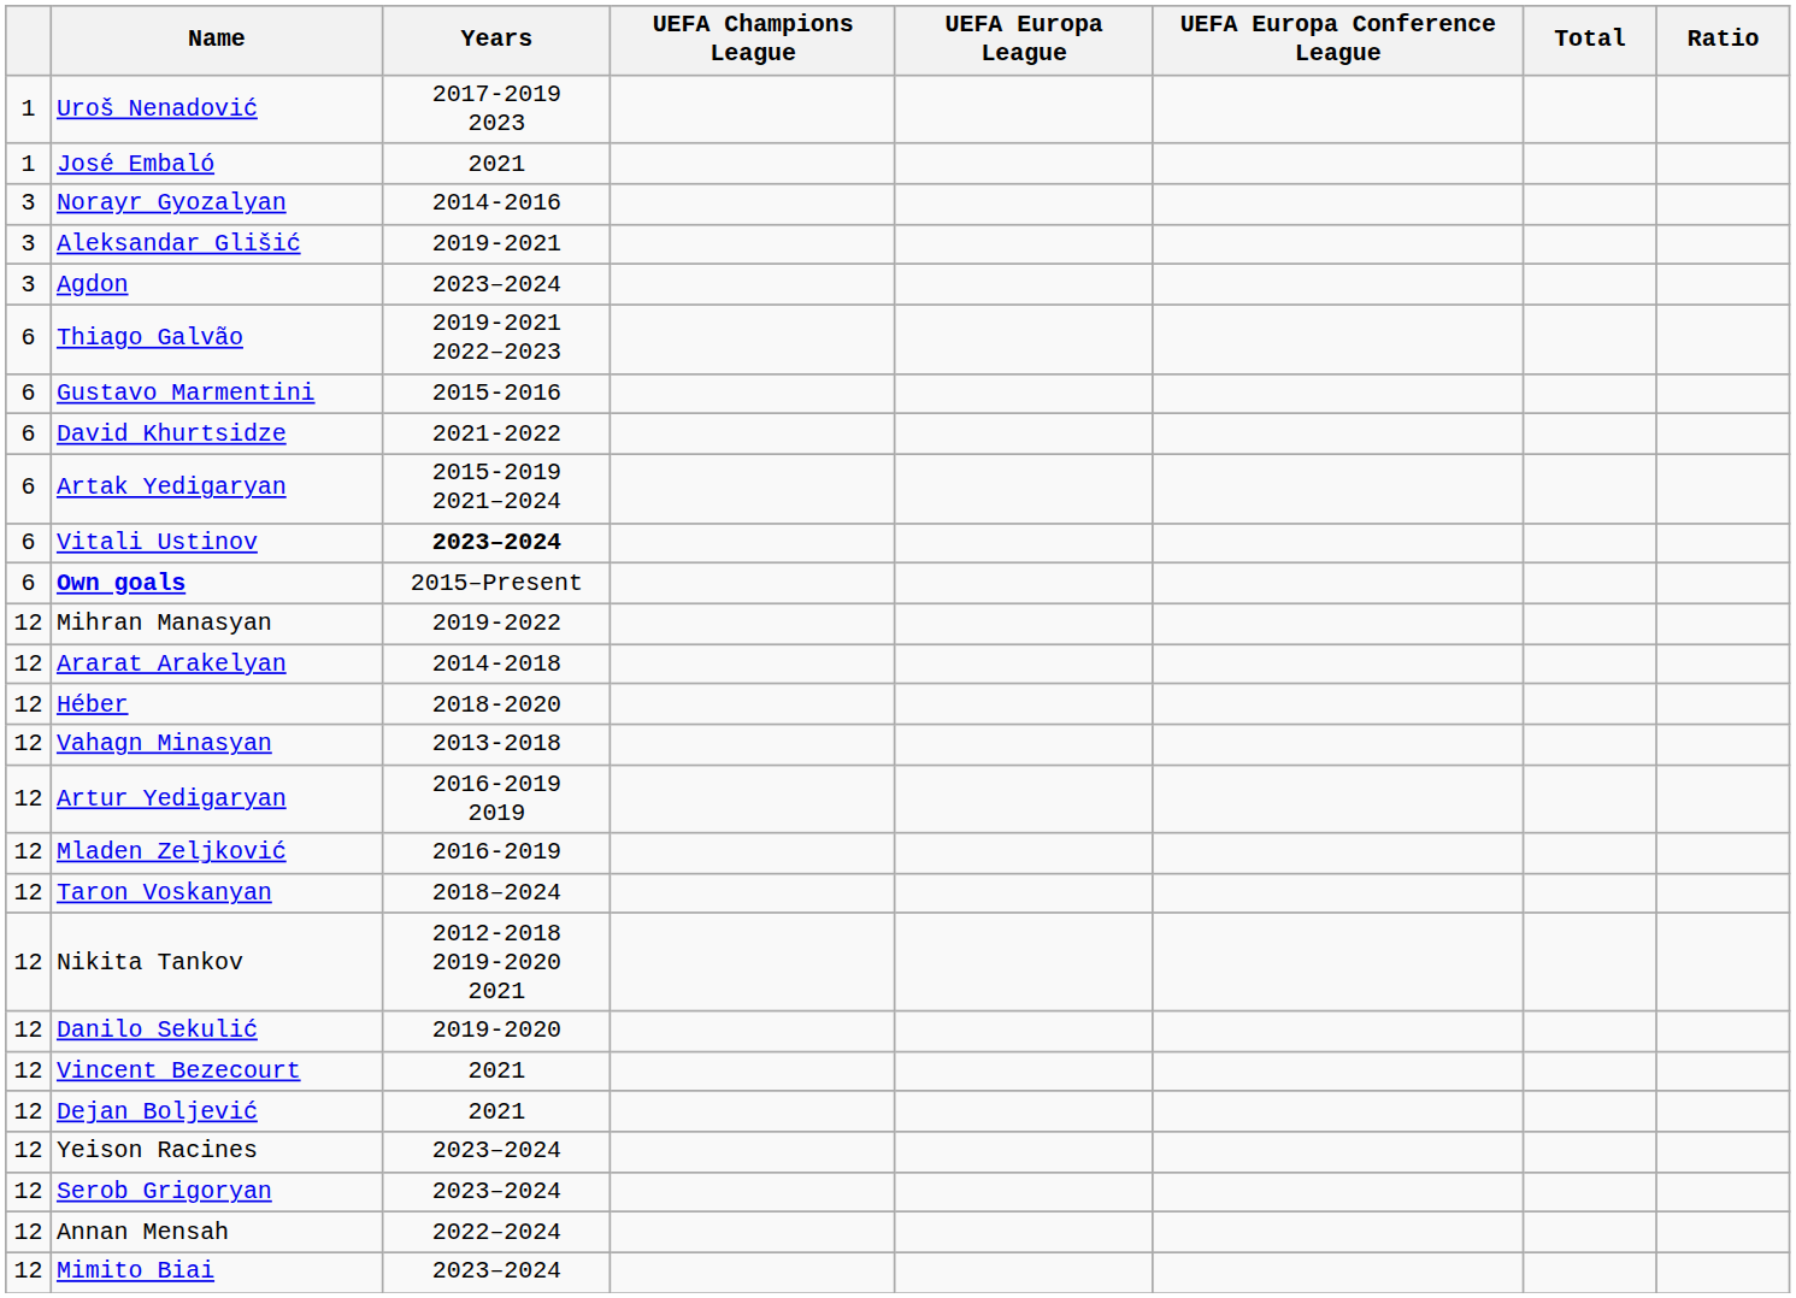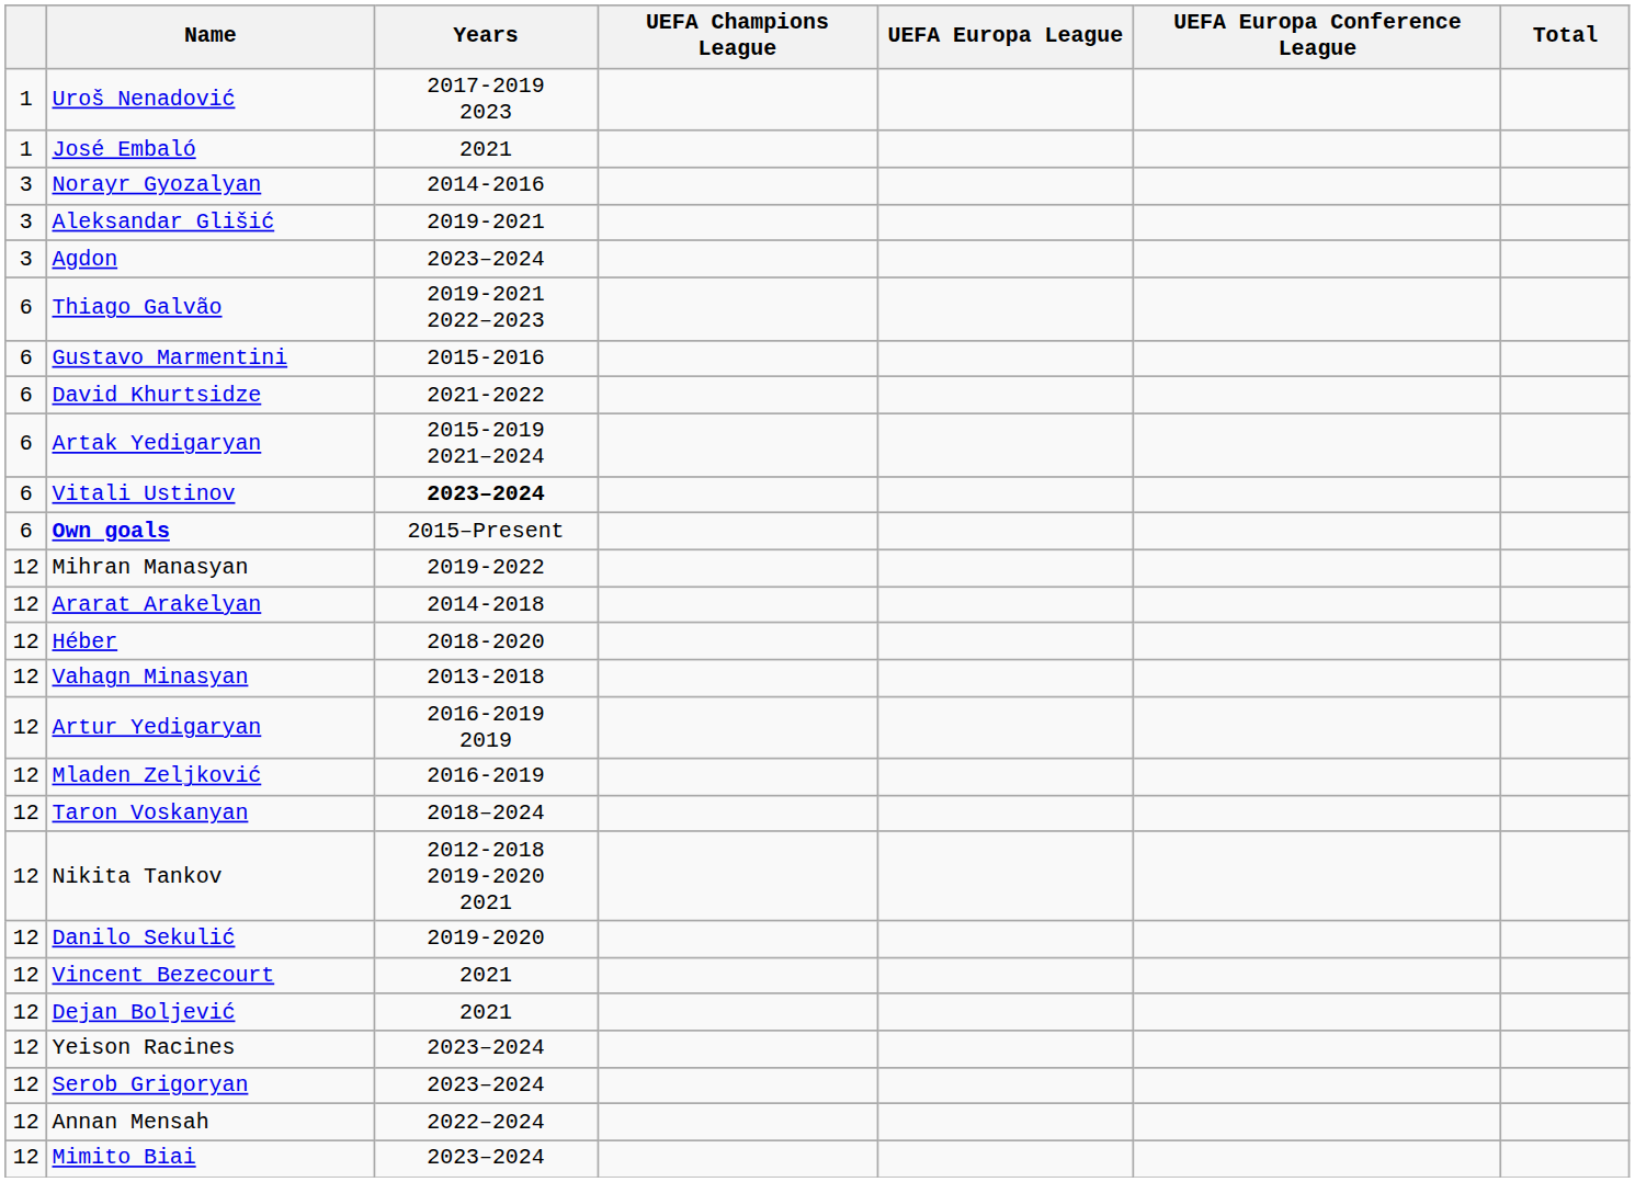- column: Ratio
